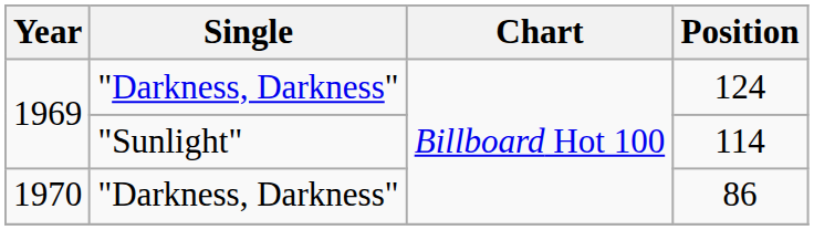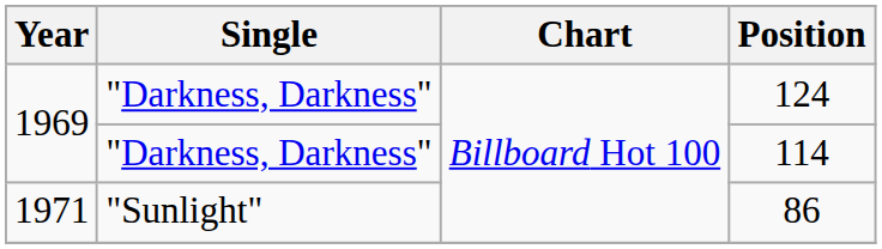114 | Single: "Sunlight" -> "Darkness, Darkness"
86 | Year: 1970 -> 1971
86 | Single: "Darkness, Darkness" -> "Sunlight"
